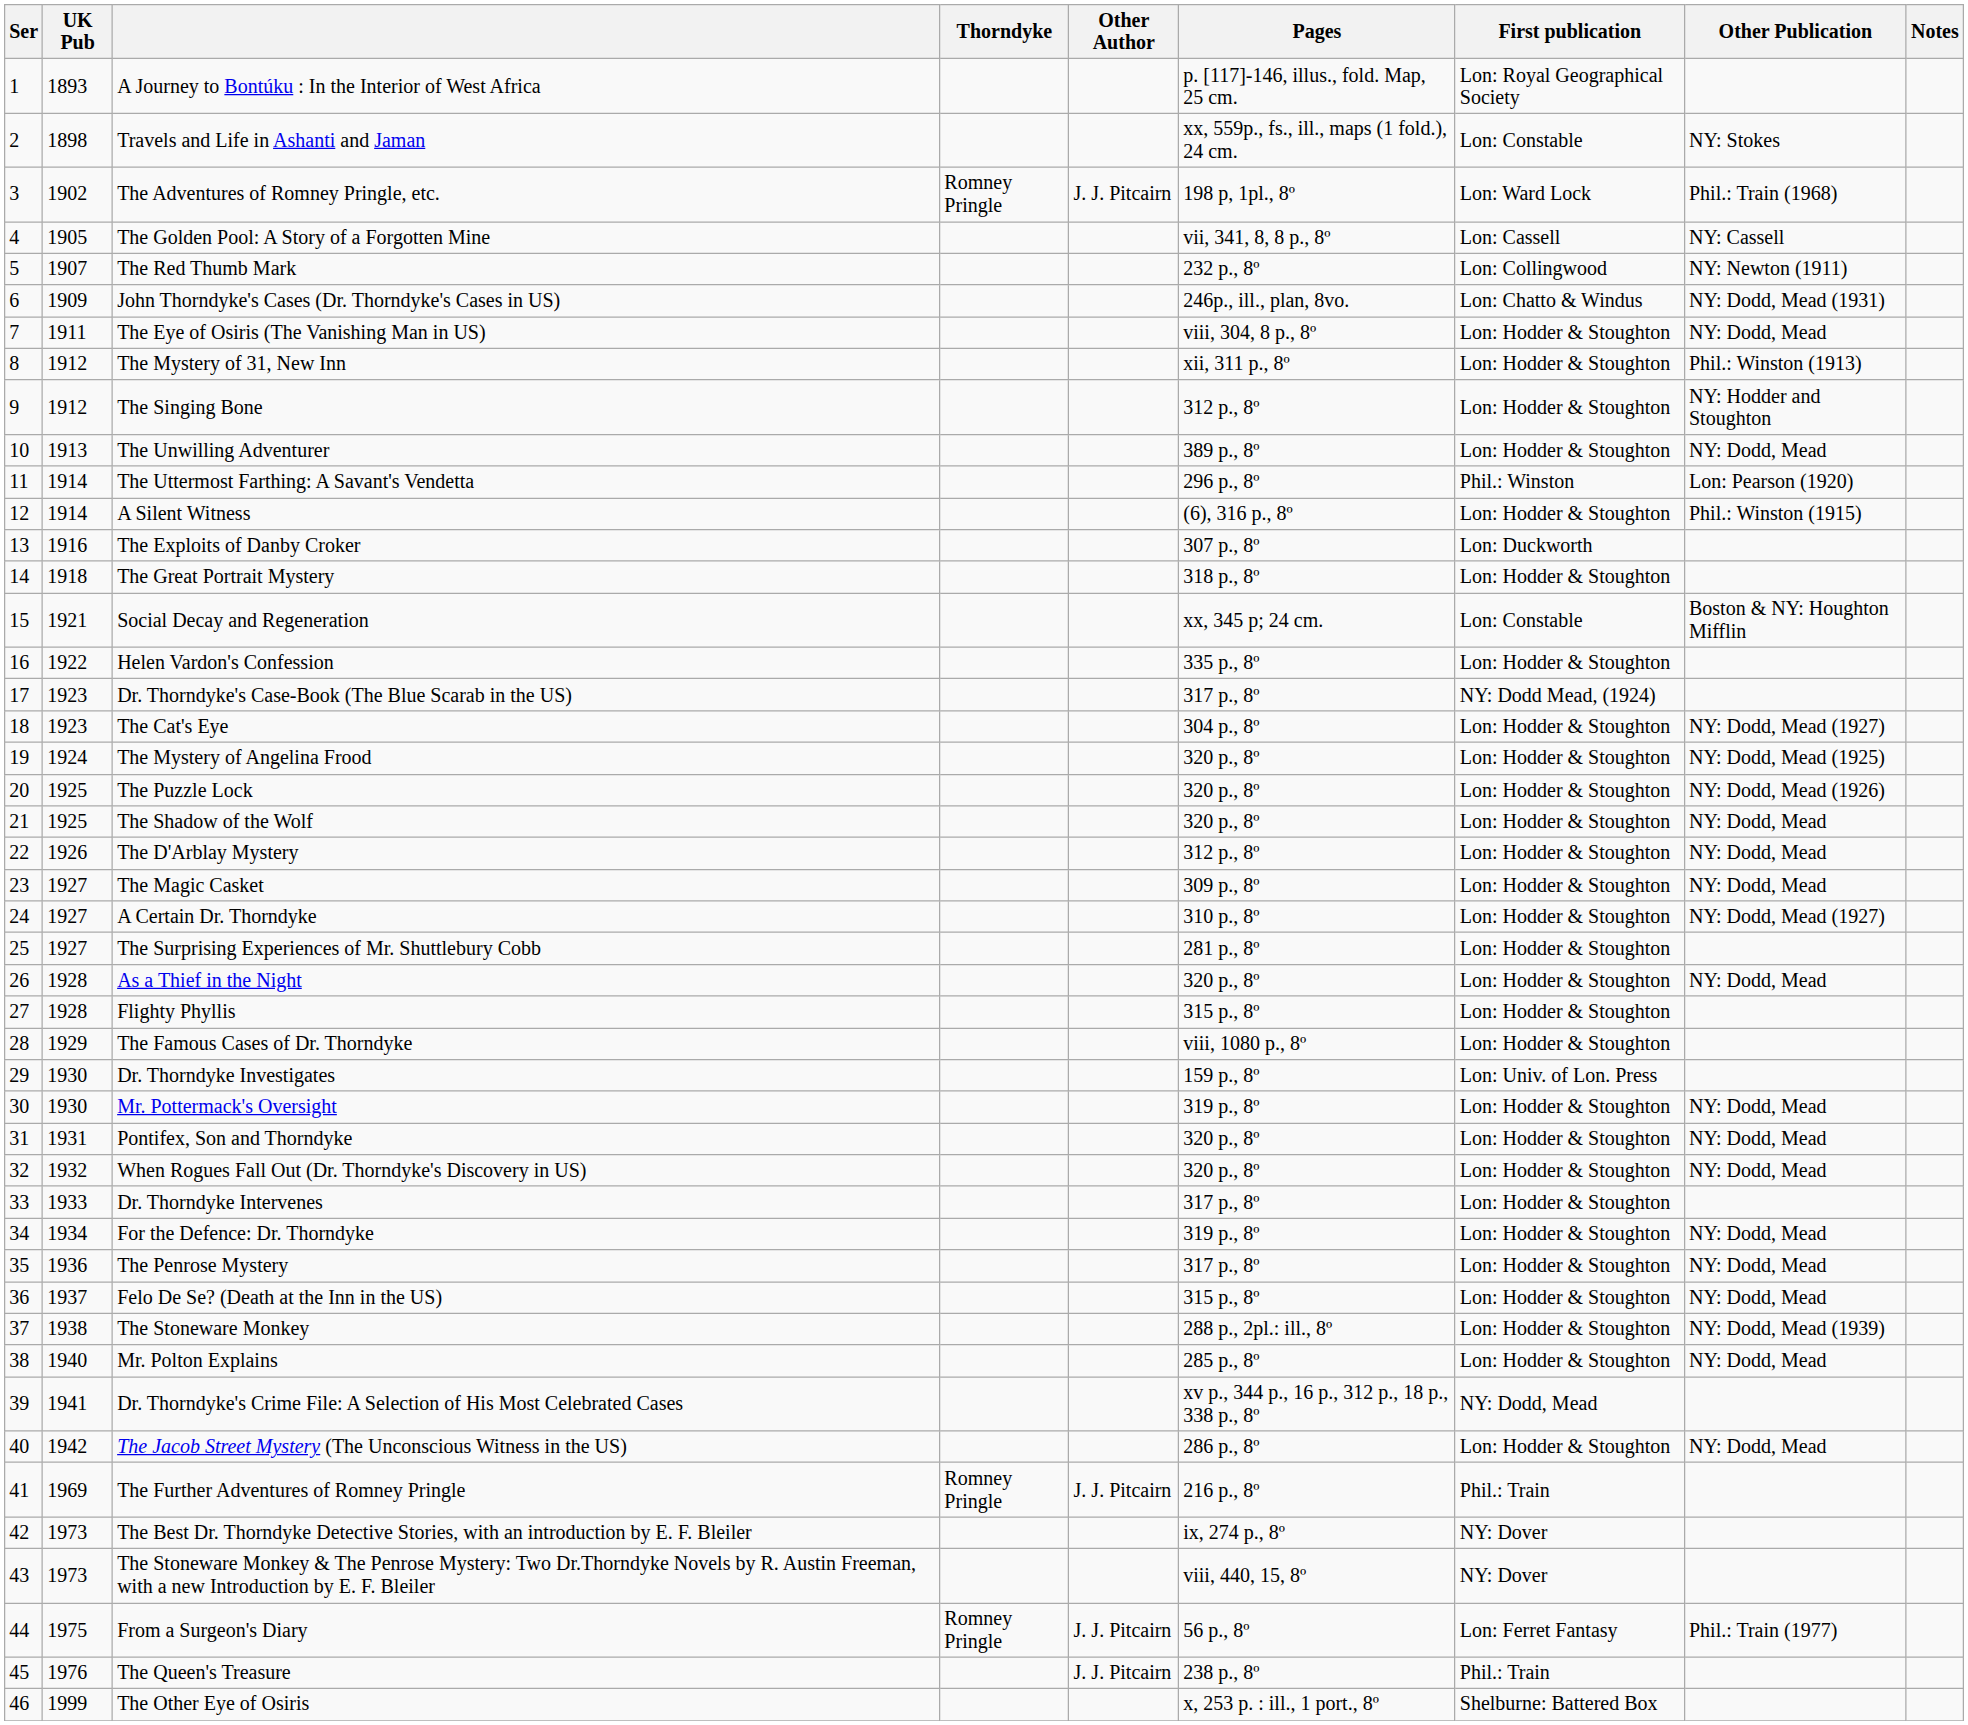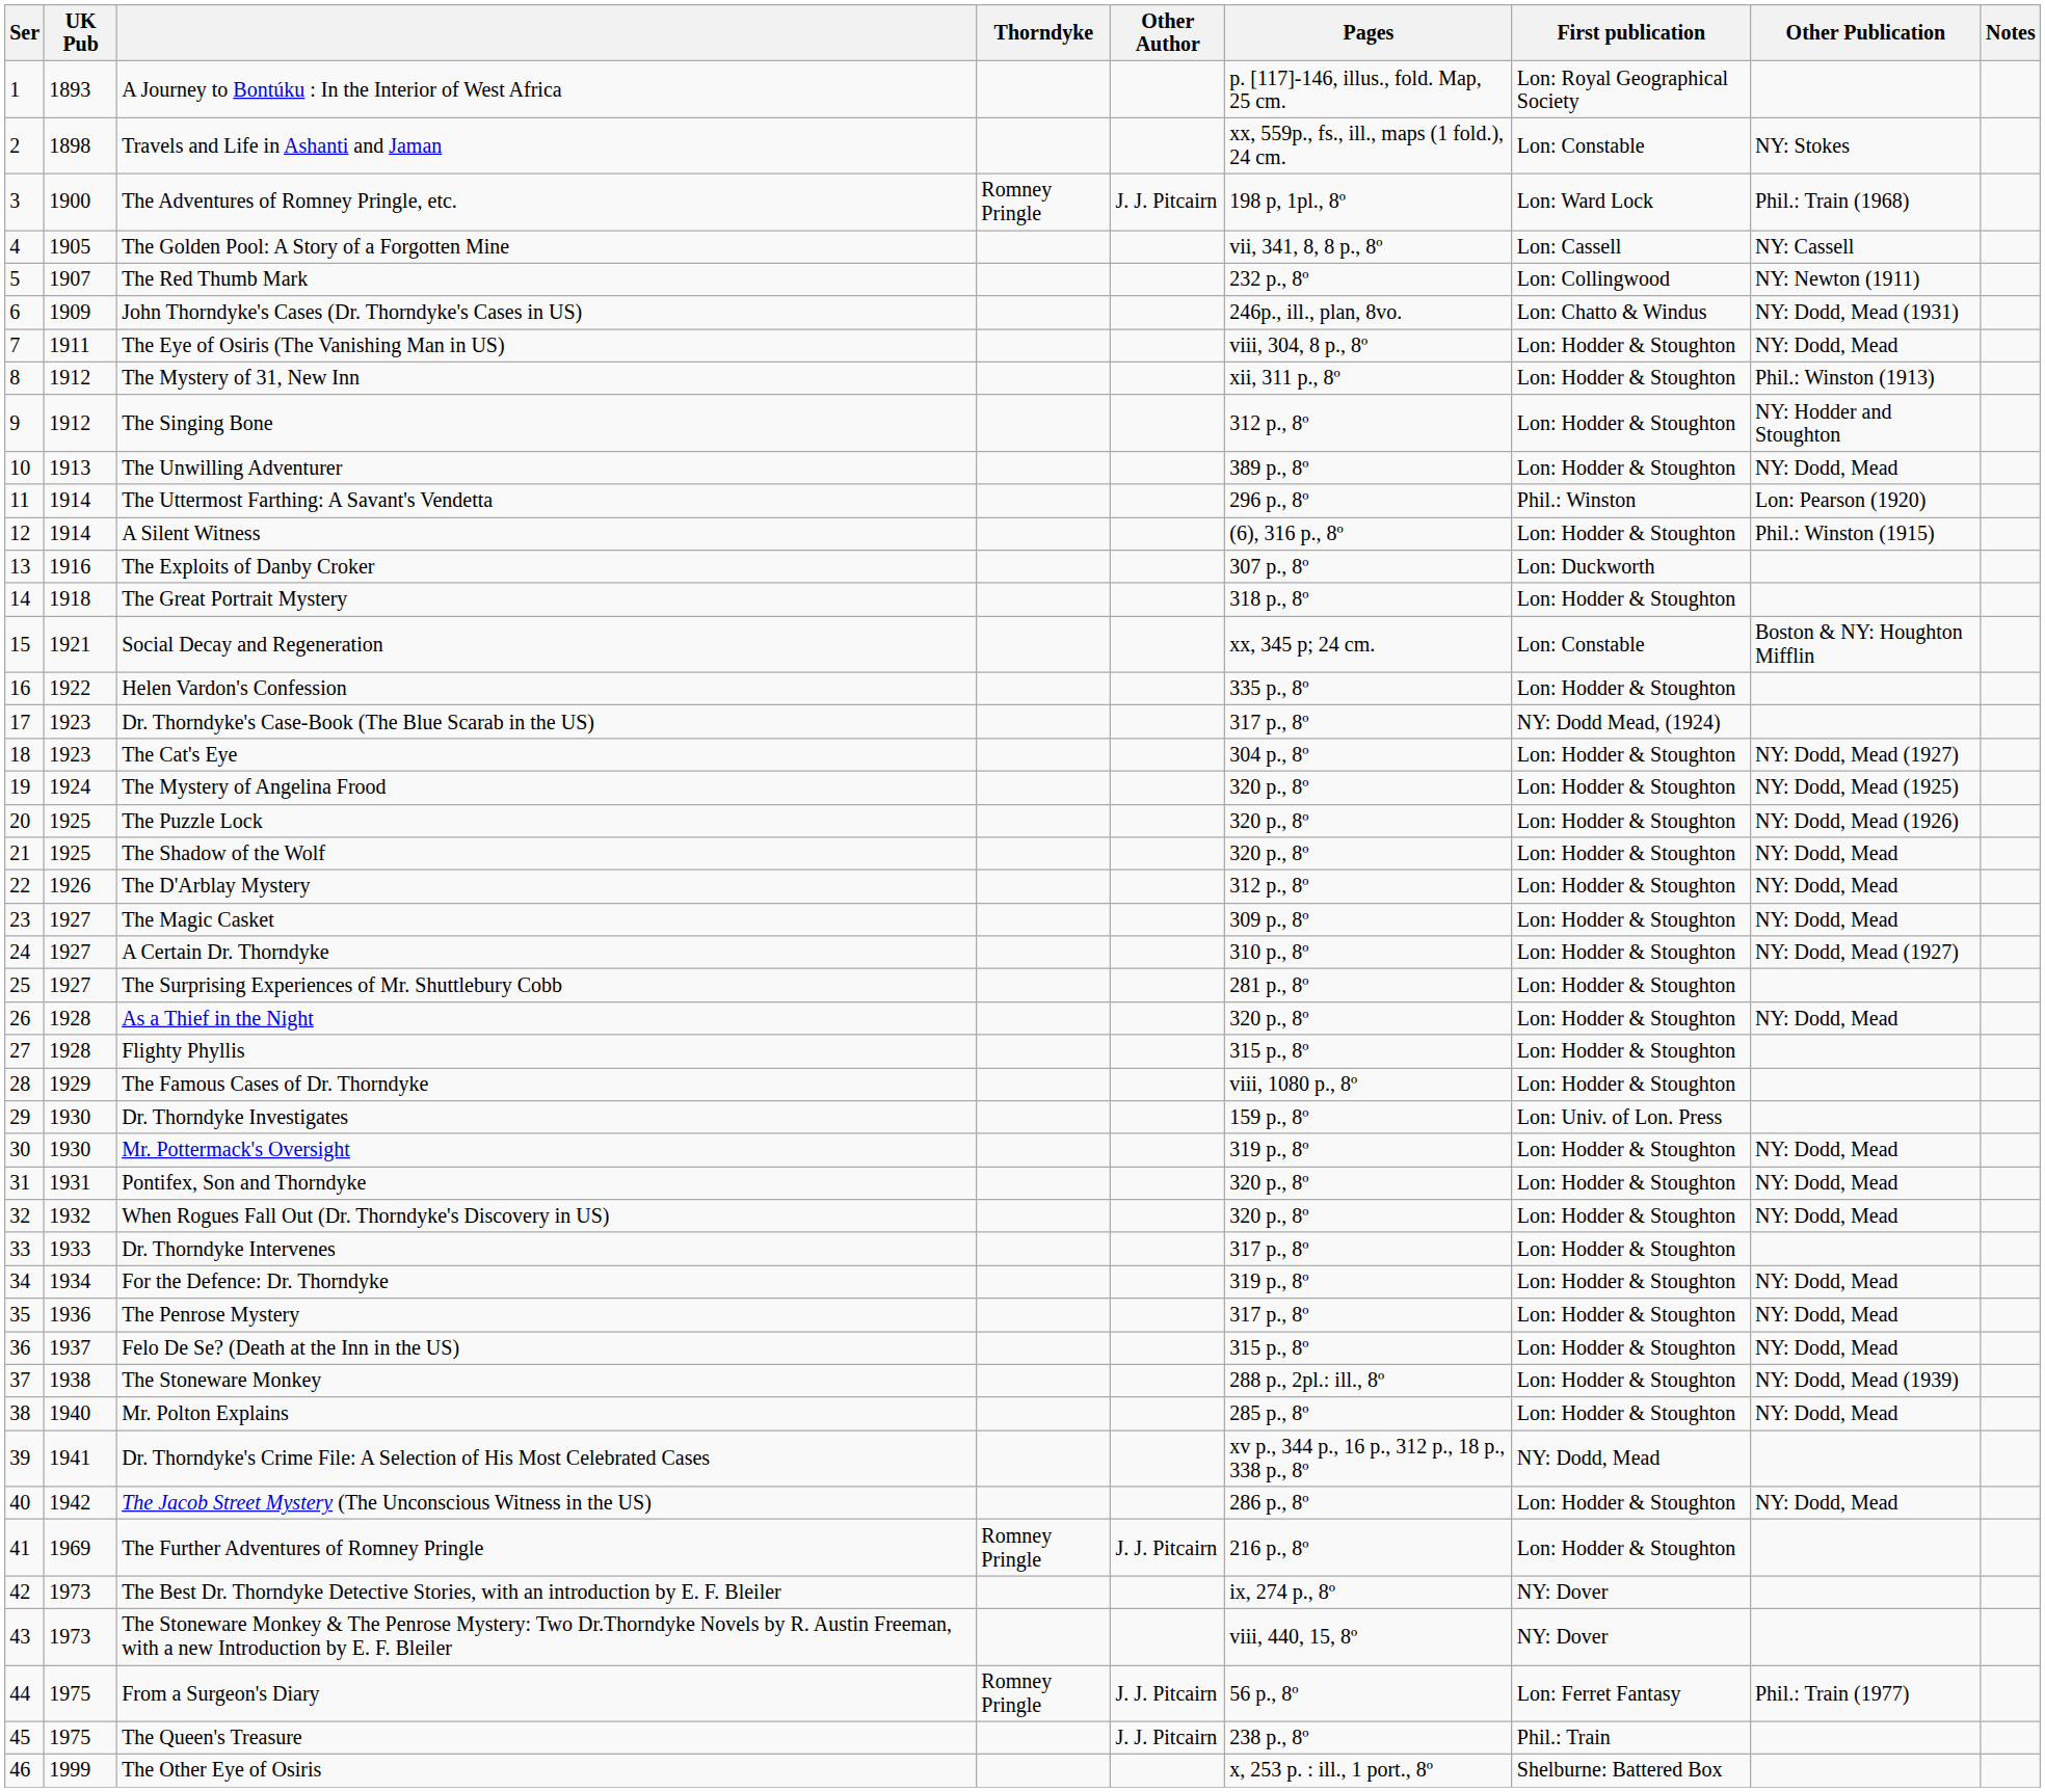The Adventures of Romney Pringle, etc. | UK Pub: 1902 -> 1900
The Further Adventures of Romney Pringle | First publication: Phil.: Train -> Lon: Hodder & Stoughton
The Queen's Treasure | UK Pub: 1976 -> 1975
